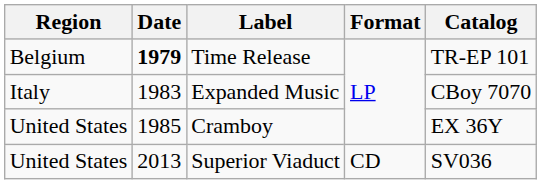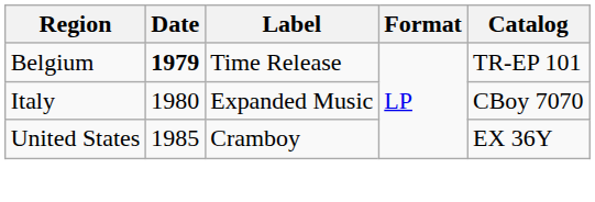Expanded Music | Date: 1983 -> 1980
- row: United States | 2013 | Superior Viaduct | CD | SV036
